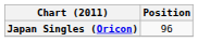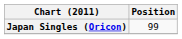Japan Singles (Oricon) | Position: 96 -> 99
